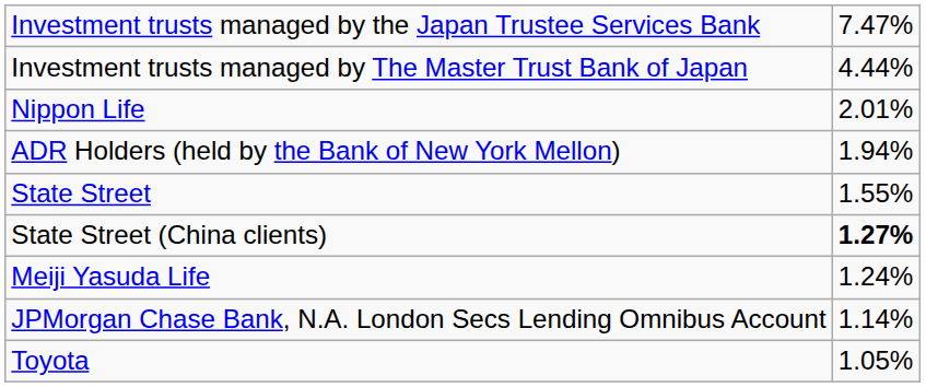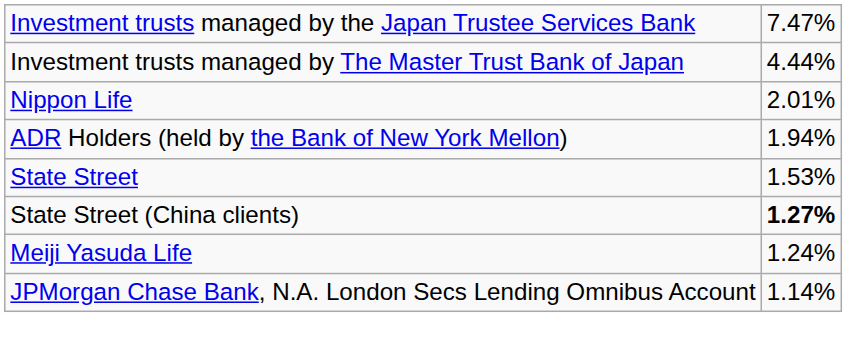State Street | column 2: 1.55% -> 1.53%
- row: Toyota | 1.05%
